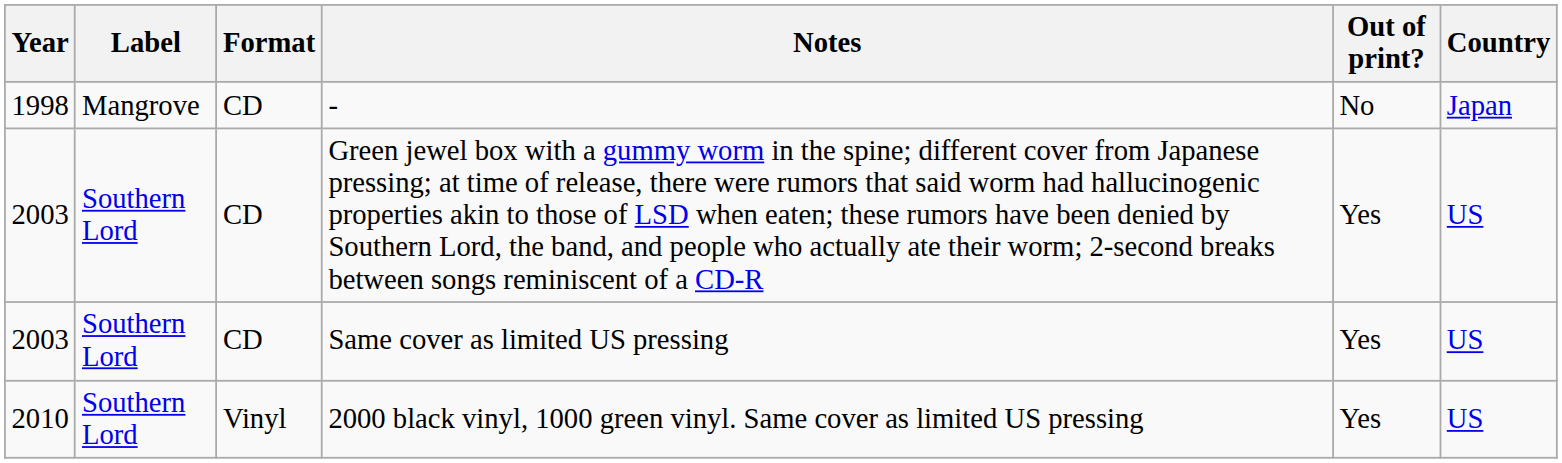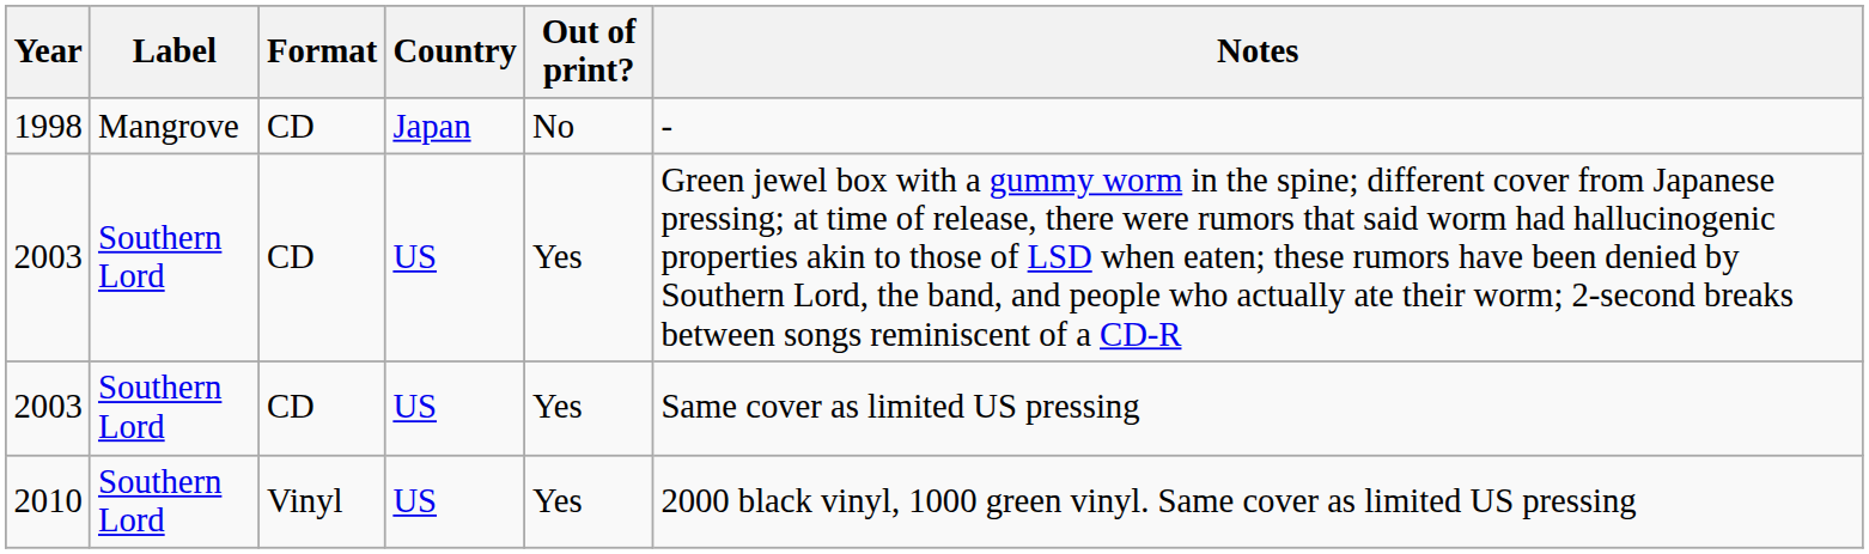columns swapped: Country <-> Notes
